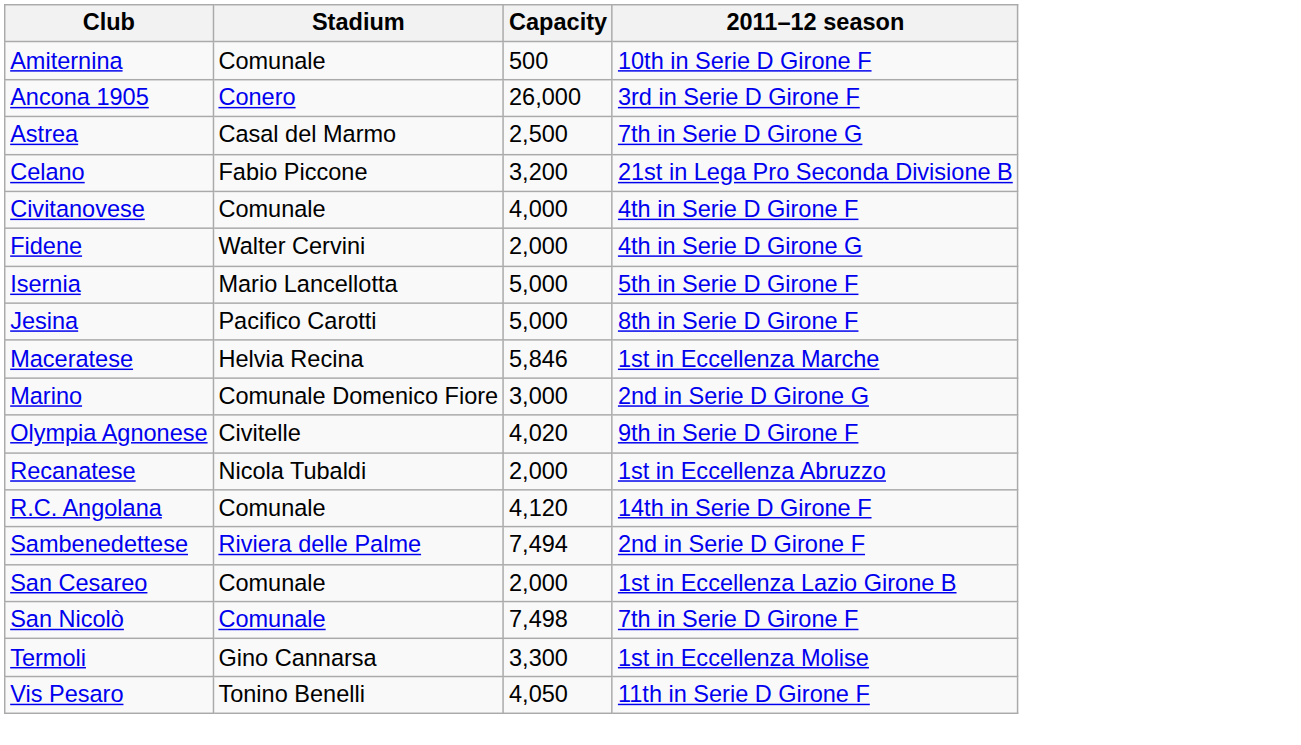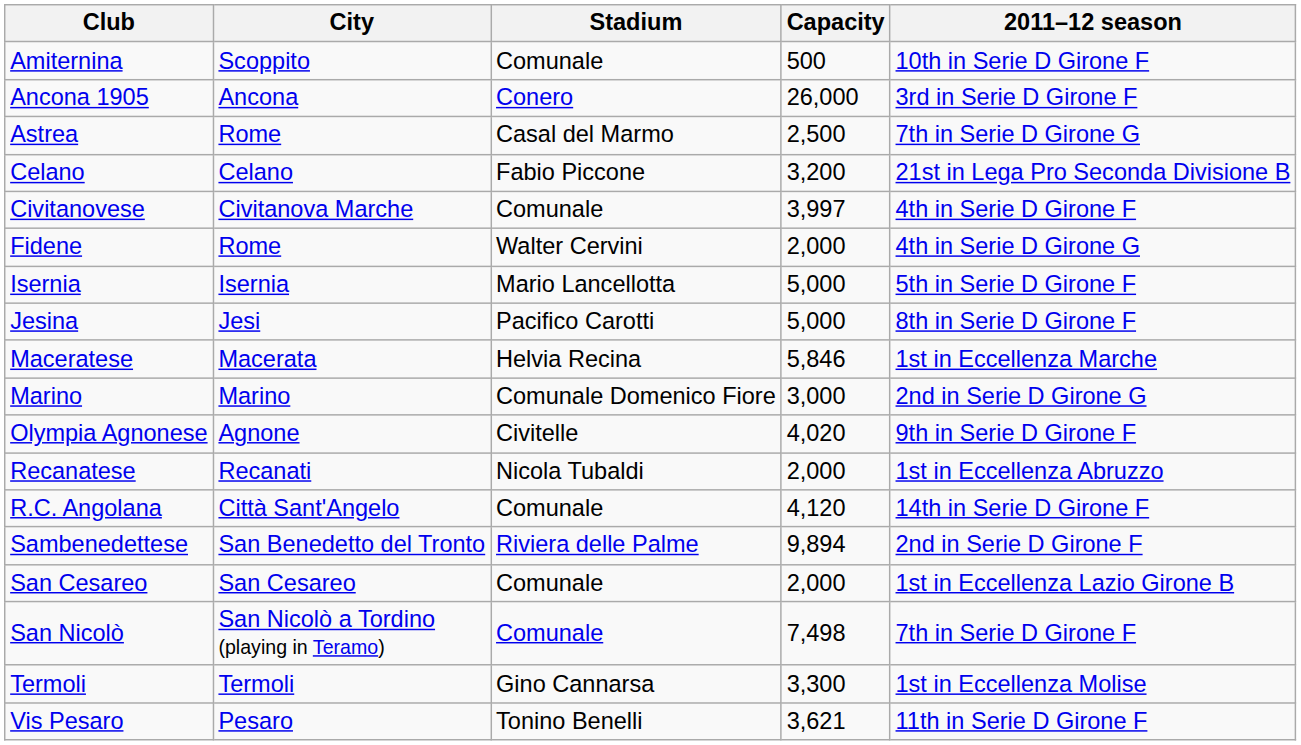+ column: City | Scoppito | Ancona | Rome | Celano | Civitanova Marche | Rome | Isernia | Jesi | Macerata | Marino | Agnone | Recanati | Città Sant'Angelo | San Benedetto del Tronto | San Cesareo | San Nicolò a Tordino (playing in Teramo) | Termoli | Pesaro
Civitanovese | Capacity: 4,000 -> 3,997
Sambenedettese | Capacity: 7,494 -> 9,894
Vis Pesaro | Capacity: 4,050 -> 3,621
